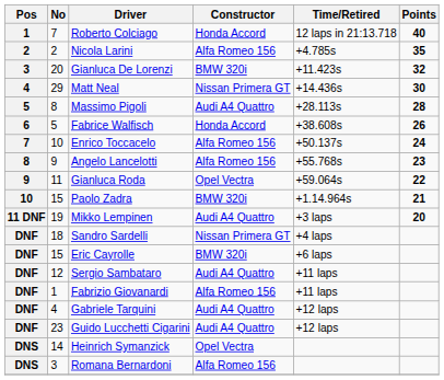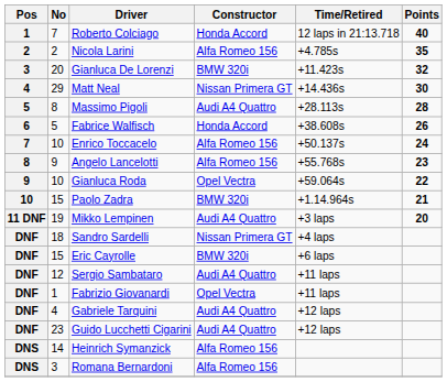Gianluca Roda | No: 11 -> 10
Fabrizio Giovanardi | Constructor: Alfa Romeo 156 -> Opel Vectra
Heinrich Symanzick | Constructor: Opel Vectra -> Alfa Romeo 156
